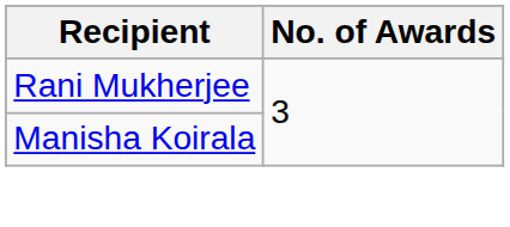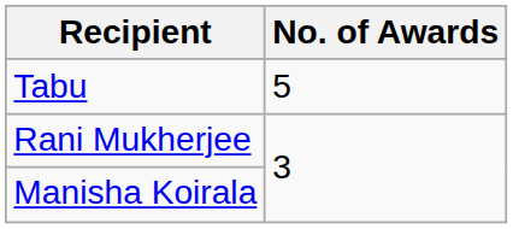+ row: Tabu | 5
